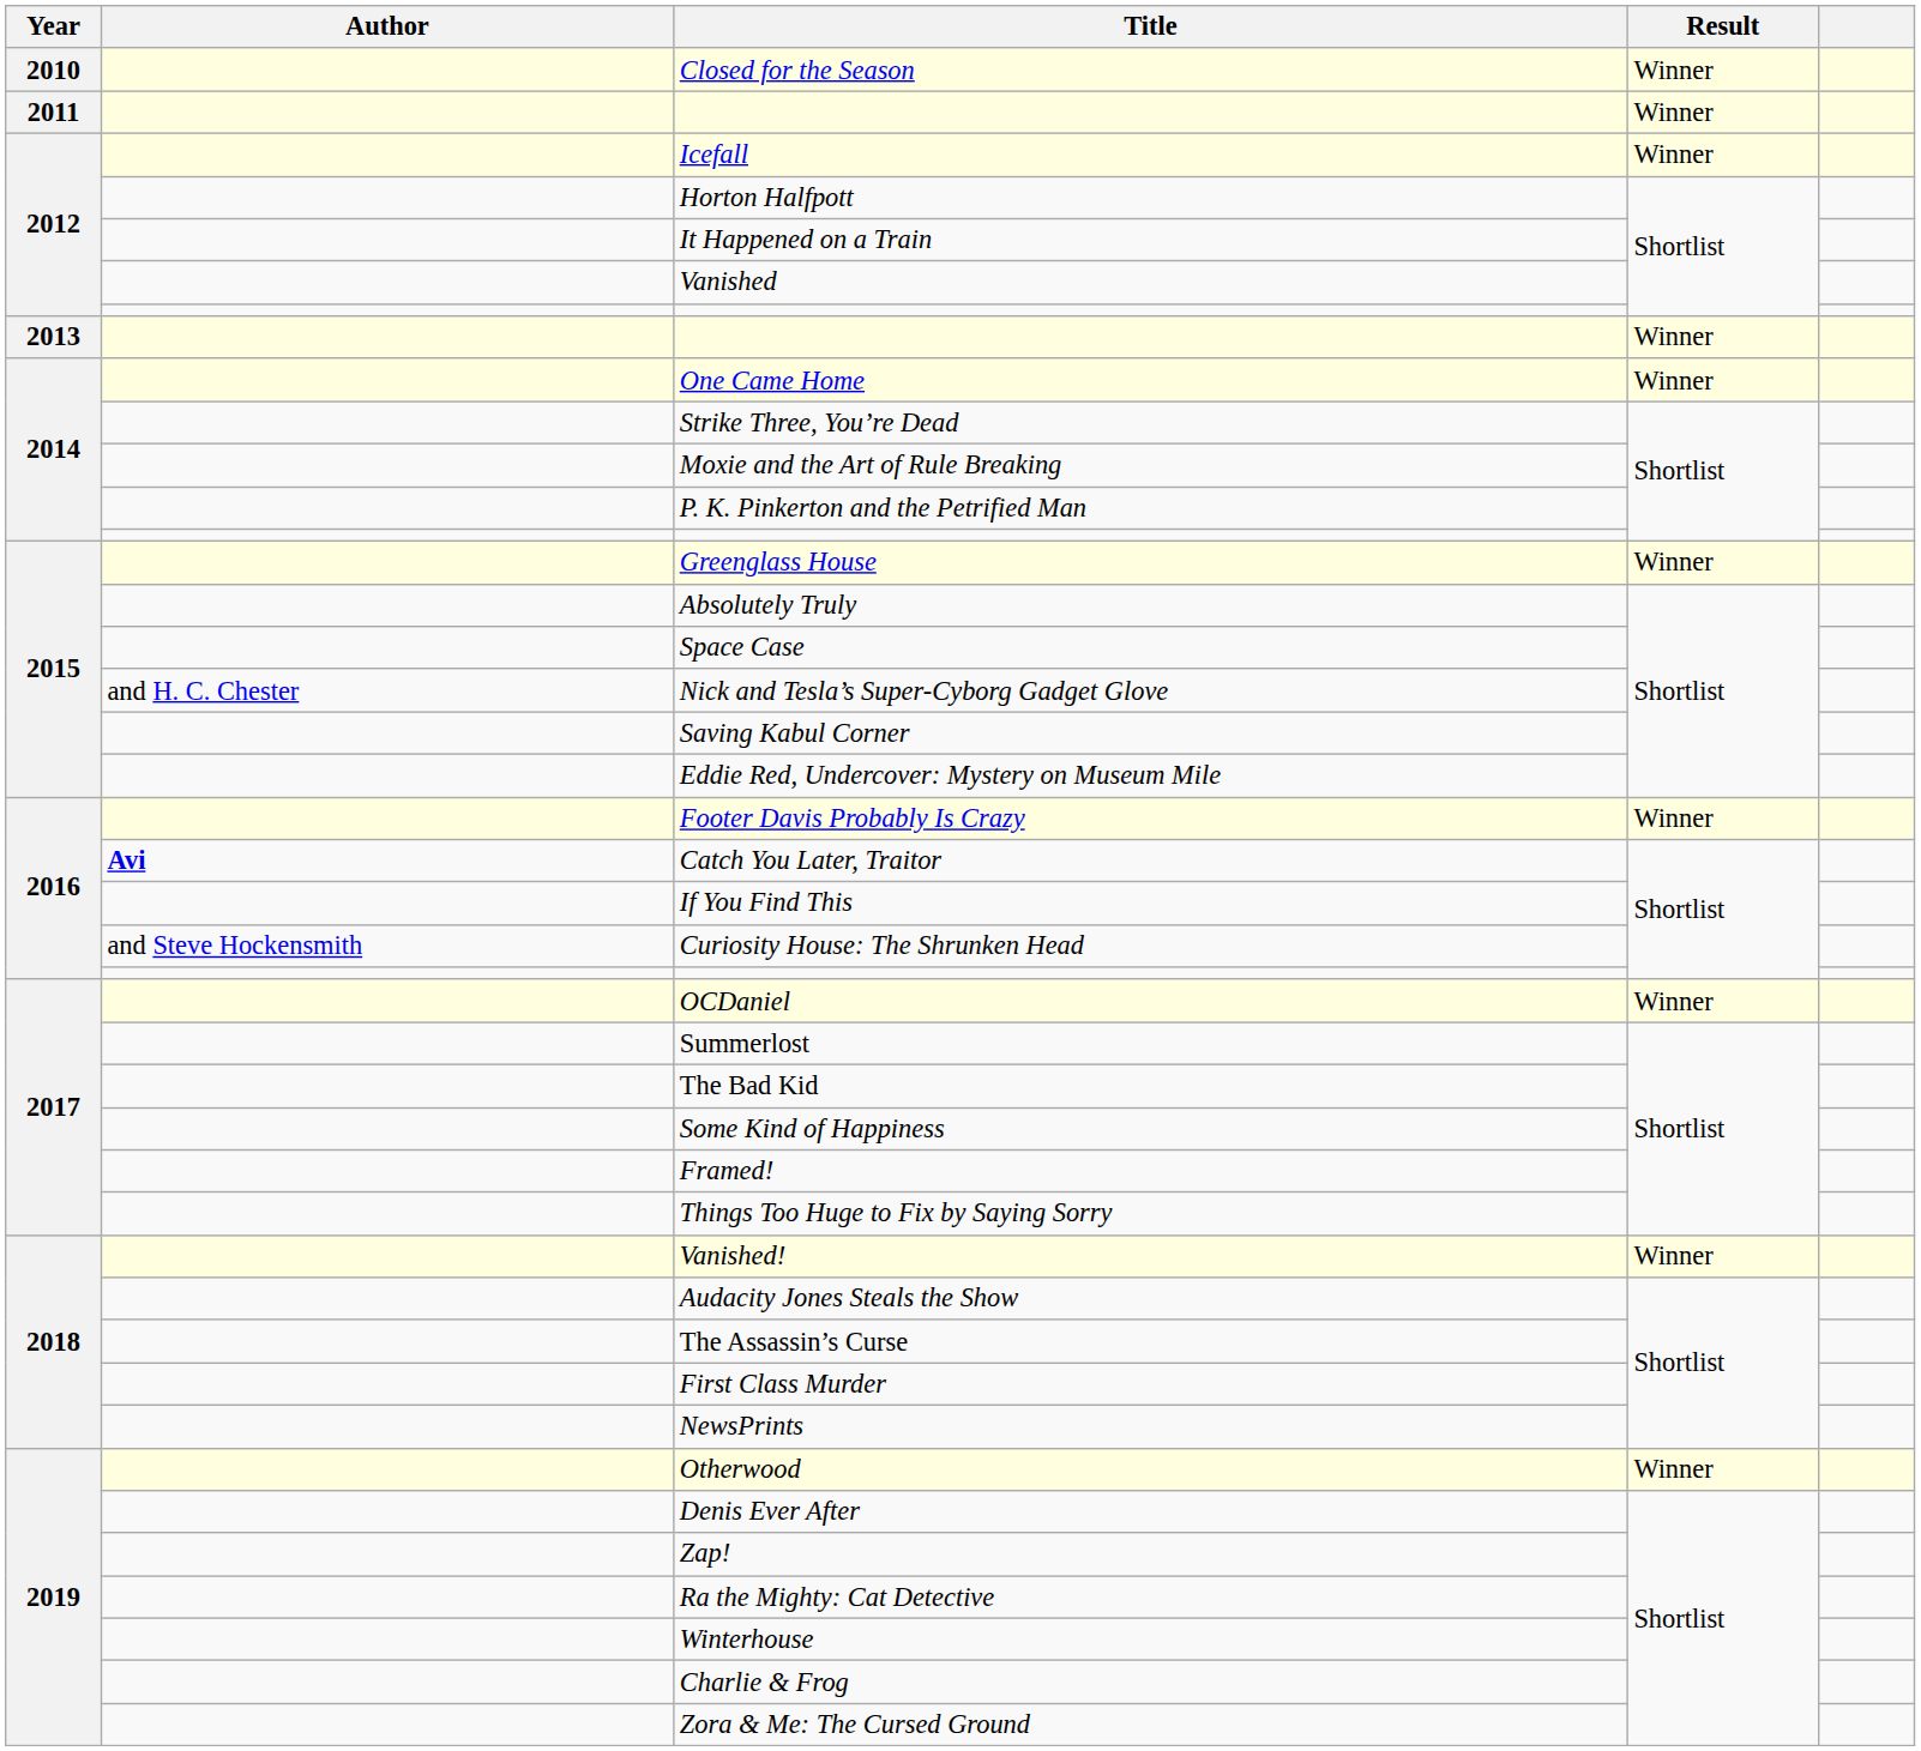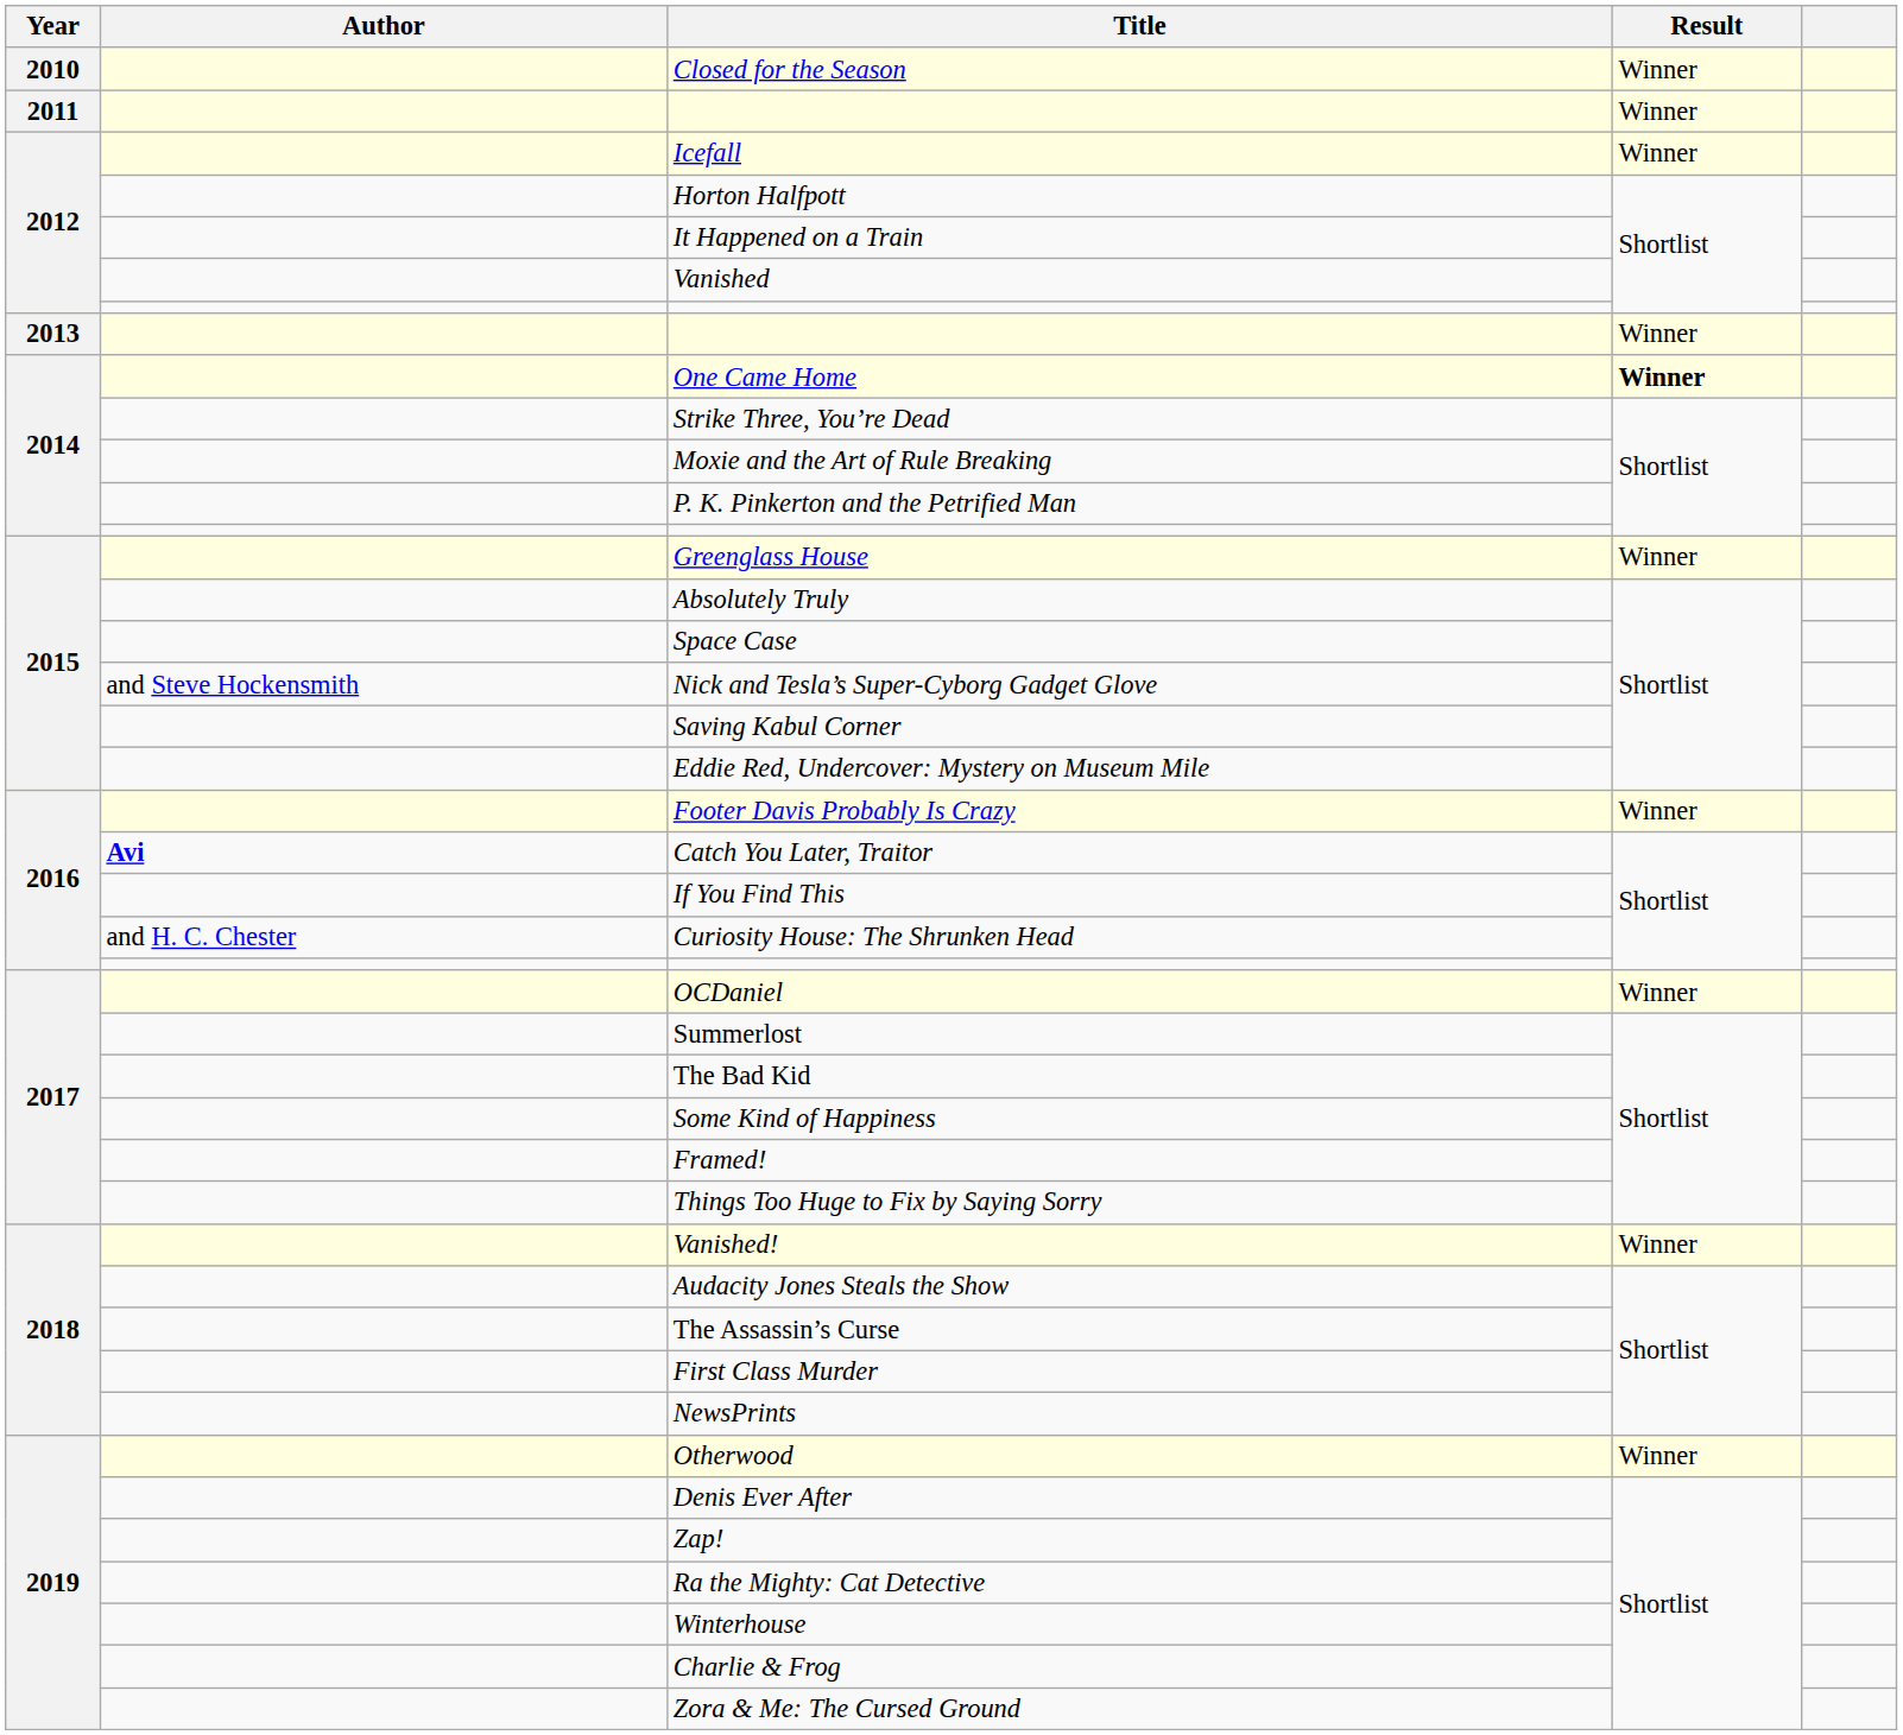One Came Home | Result: normal -> bold
Nick and Tesla’s Super-Cyborg Gadget Glove | Author: and H. C. Chester -> and Steve Hockensmith
Curiosity House: The Shrunken Head | Author: and Steve Hockensmith -> and H. C. Chester
